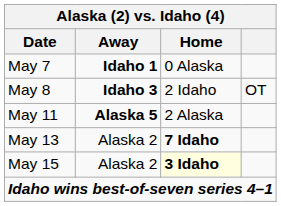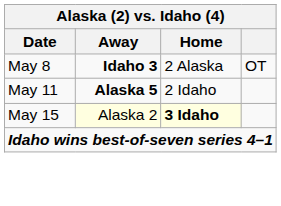- row: May 7 | Idaho 1 | 0 Alaska
May 8 | Home: 2 Idaho -> 2 Alaska
May 11 | Home: 2 Alaska -> 2 Idaho
- row: May 13 | Alaska 2 | 7 Idaho
May 15 | Away: no background -> lightyellow background
